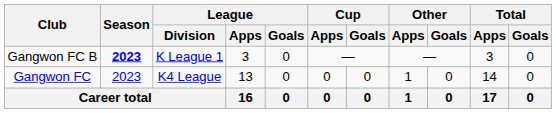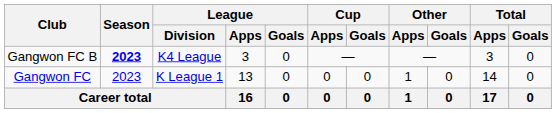Gangwon FC B | League / Division: K League 1 -> K4 League
Gangwon FC | League / Division: K4 League -> K League 1
